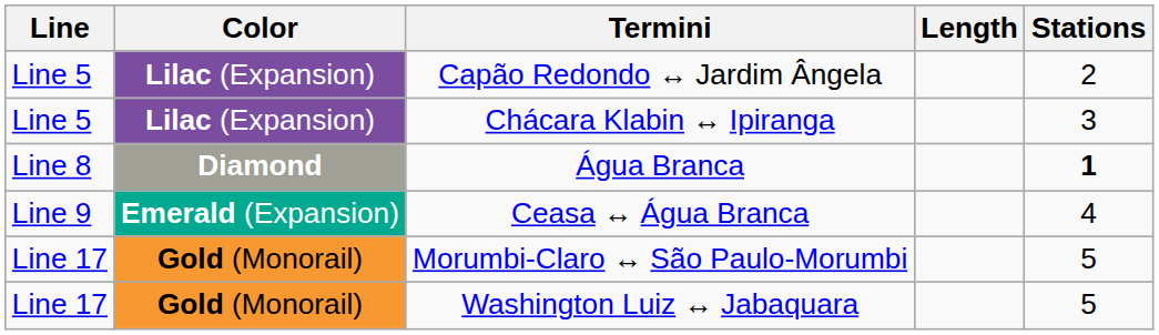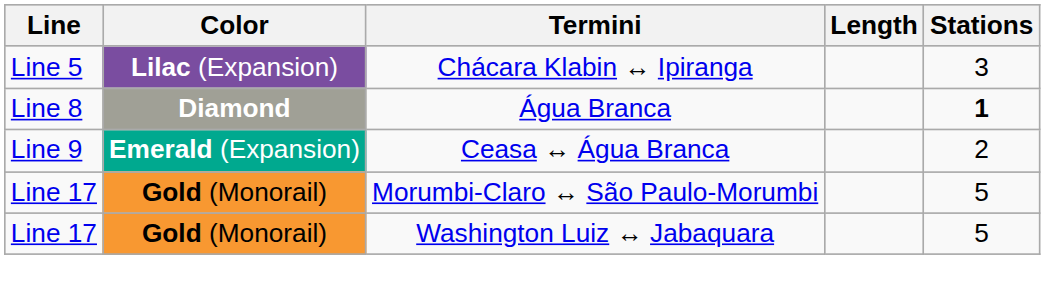- row: Line 5 | Lilac (Expansion) | Capão Redondo ↔ Jardim Ângela | 2
Ceasa ↔ Água Branca | Stations: 4 -> 2
